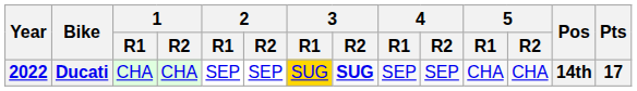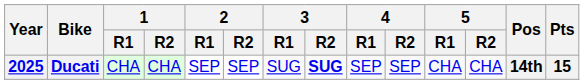Ducati | Year: 2022 -> 2025
Ducati | 3 / R1: gold background -> no background
Ducati | Pts: 17 -> 15
